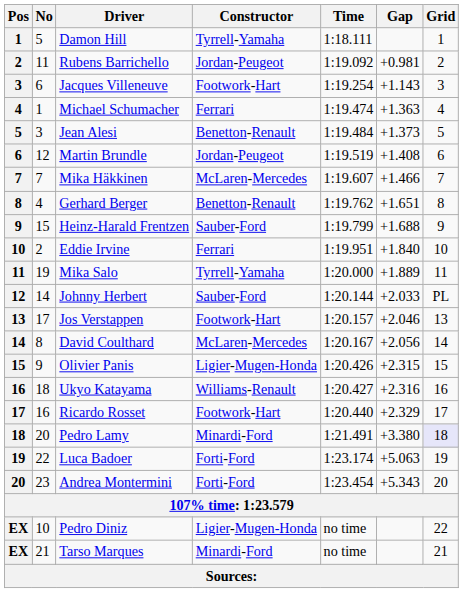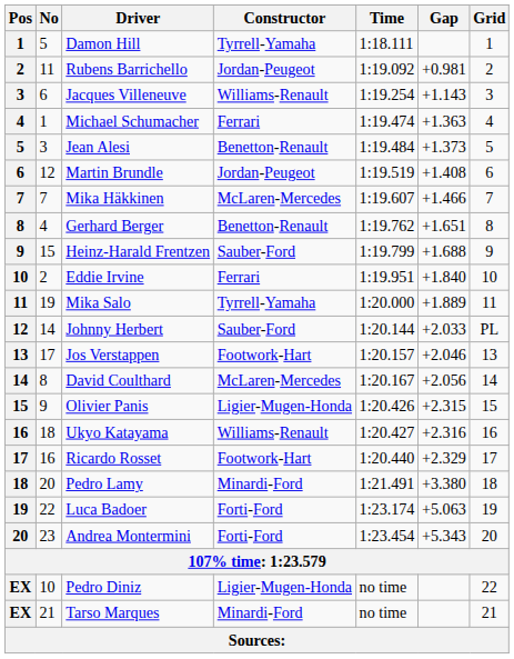Jacques Villeneuve | Constructor: Footwork-Hart -> Williams-Renault
Pedro Lamy | Grid: lavender background -> no background
